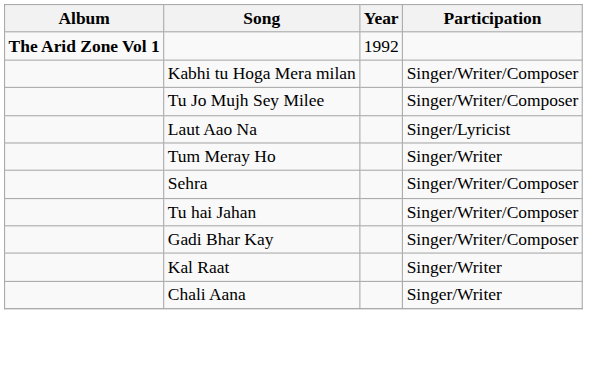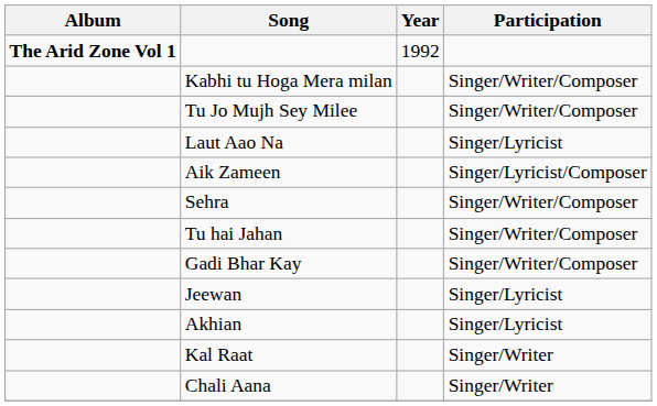+ row: Aik Zameen | Singer/Lyricist/Composer
- row: Tum Meray Ho | Singer/Writer
+ row: Jeewan | Singer/Lyricist
+ row: Akhian | Singer/Lyricist
